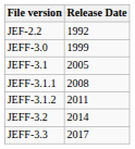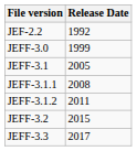JEFF-3.2 | Release Date: 2014 -> 2015
